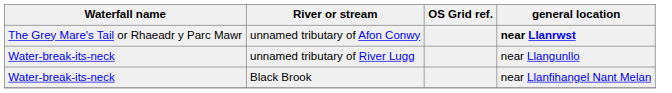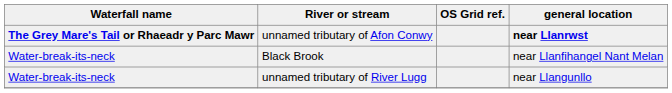unnamed tributary of Afon Conwy | Waterfall name: normal -> bold
rows swapped: unnamed tributary of River Lugg <-> Black Brook
